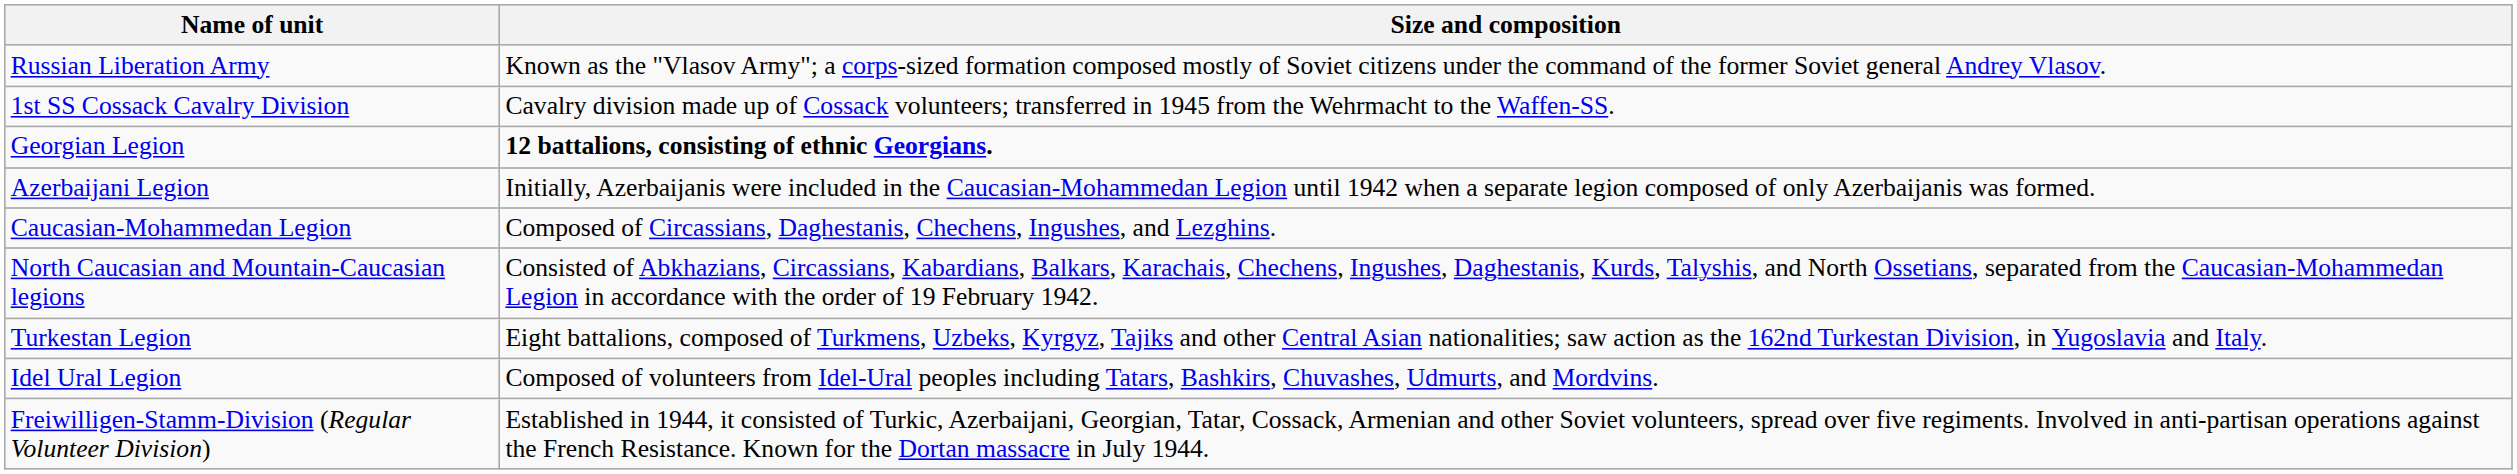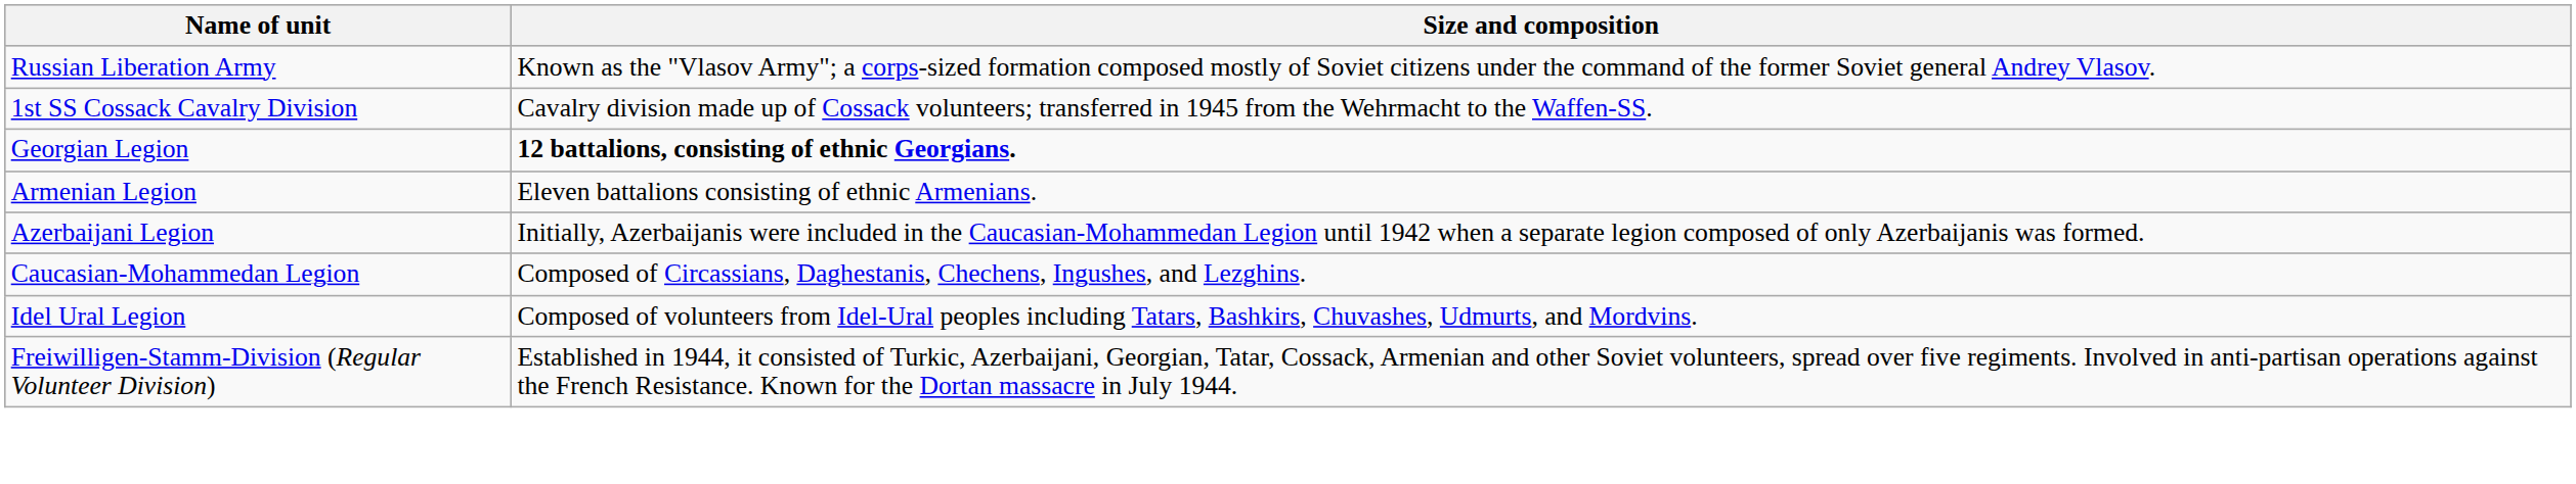+ row: Armenian Legion | Eleven battalions consisting of ethnic Armenians.
- row: North Caucasian and Mountain-Caucasian legions | Consisted of Abkhazians, Circassians, Kabardians, Balkars, Karachais, Chechens, Ingushes, Daghestanis, Kurds, Talyshis, and North Ossetians, separated from the Caucasian-Mohammedan Legion in accordance with the order of 19 February 1942.
- row: Turkestan Legion | Eight battalions, composed of Turkmens, Uzbeks, Kyrgyz, Tajiks and other Central Asian nationalities; saw action as the 162nd Turkestan Division, in Yugoslavia and Italy.
